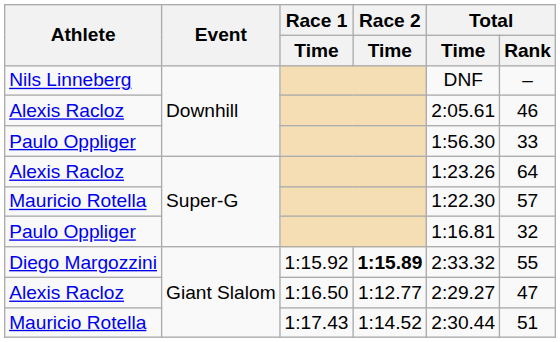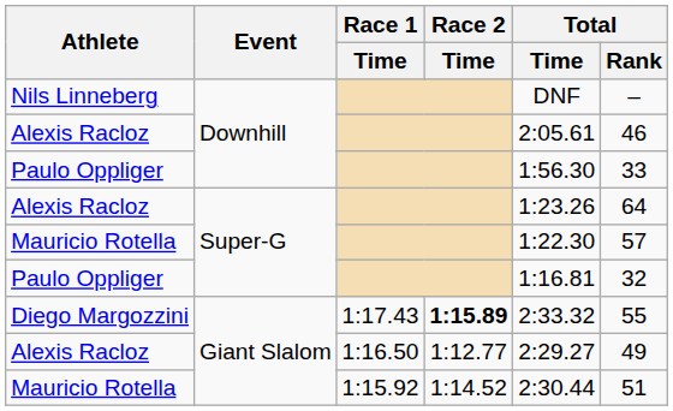Diego Margozzini | Race 1 / Time: 1:15.92 -> 1:17.43
Alexis Racloz / Giant Slalom | Total / Rank: 47 -> 49
Mauricio Rotella / Giant Slalom | Race 1 / Time: 1:17.43 -> 1:15.92
